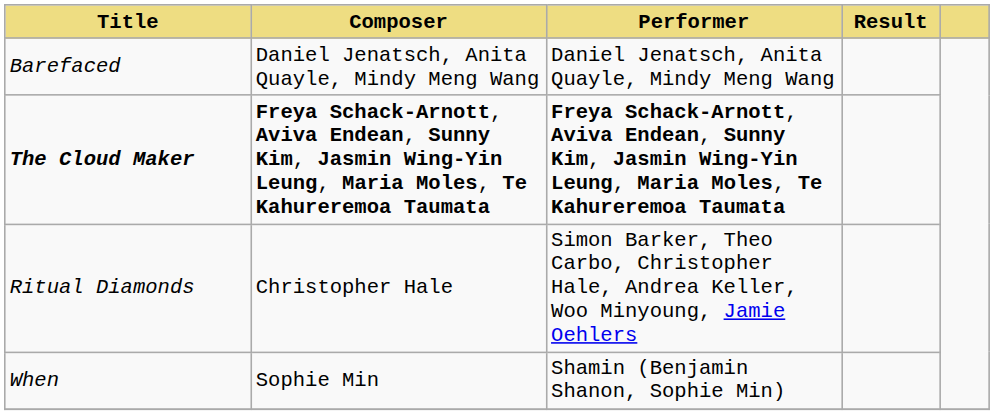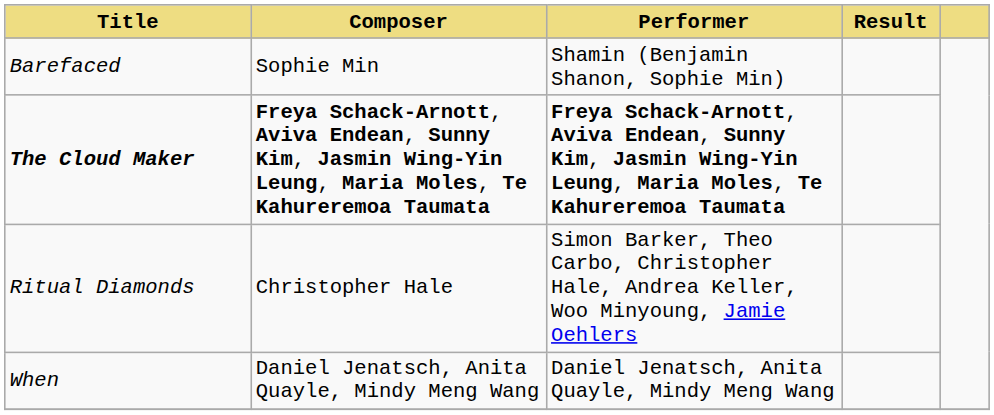Barefaced | Composer: Daniel Jenatsch, Anita Quayle, Mindy Meng Wang -> Sophie Min
Barefaced | Performer: Daniel Jenatsch, Anita Quayle, Mindy Meng Wang -> Shamin (Benjamin Shanon, Sophie Min)
When | Composer: Sophie Min -> Daniel Jenatsch, Anita Quayle, Mindy Meng Wang
When | Performer: Shamin (Benjamin Shanon, Sophie Min) -> Daniel Jenatsch, Anita Quayle, Mindy Meng Wang
